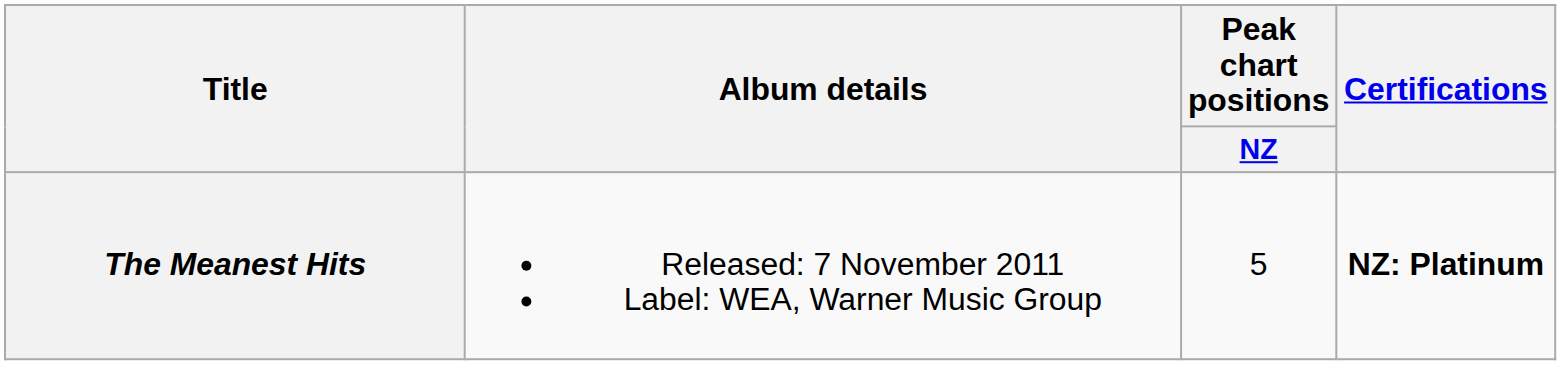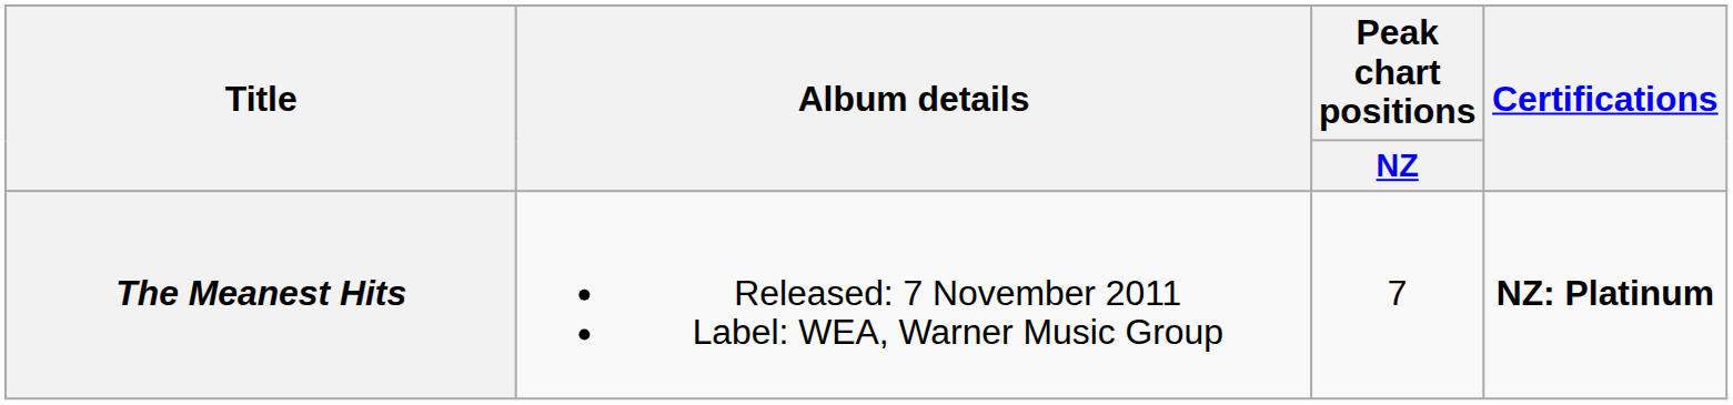The Meanest Hits | Peak chart positions / NZ: 5 -> 7
